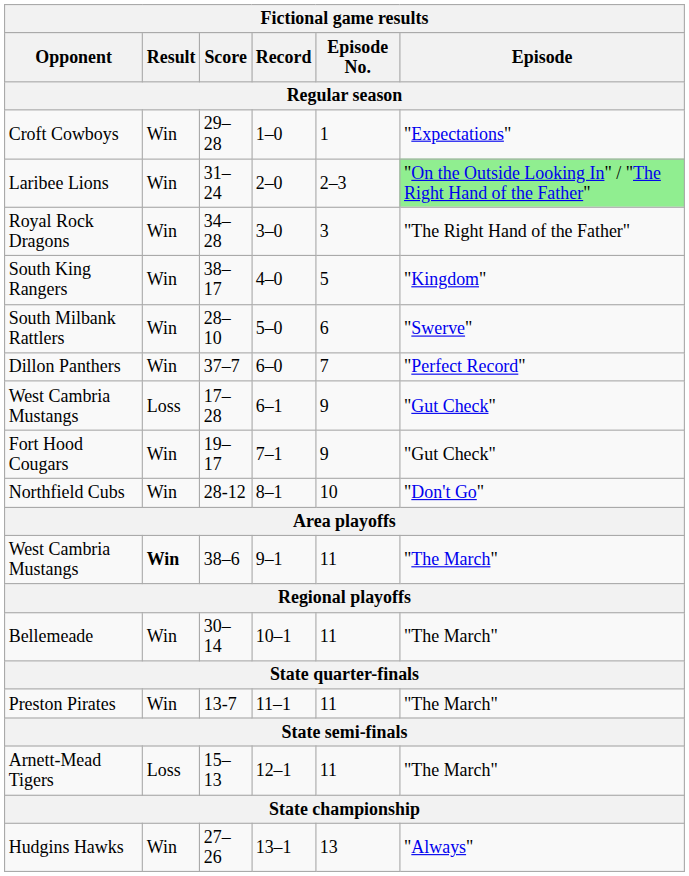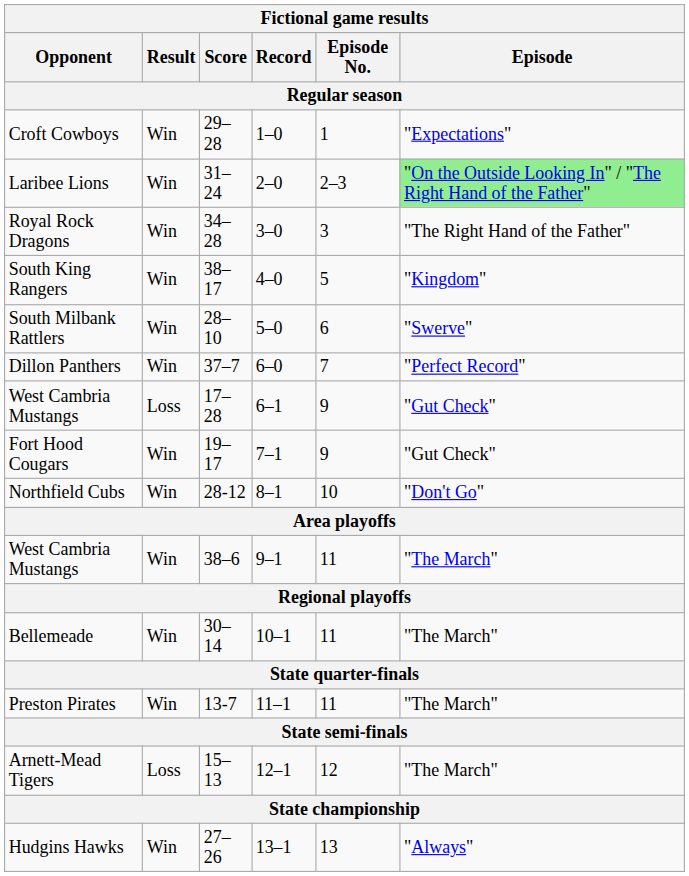West Cambria Mustangs / 38–6 | Result: bold -> normal
Arnett-Mead Tigers | Episode No.: 11 -> 12
